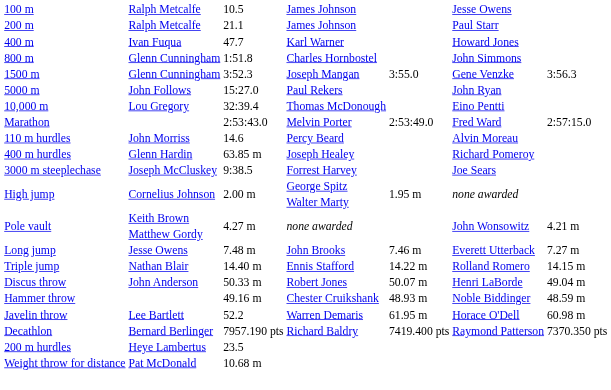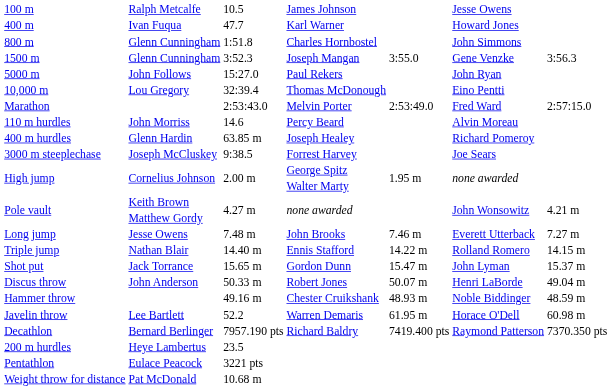- row: 200 m | Ralph Metcalfe | 21.1 | James Johnson | Paul Starr
+ row: Shot put | Jack Torrance | 15.65 m | Gordon Dunn | 15.47 m | John Lyman | 15.37 m
+ row: Pentathlon | Eulace Peacock | 3221 pts
